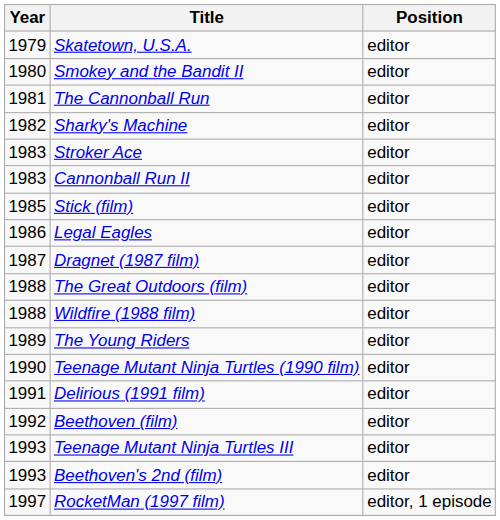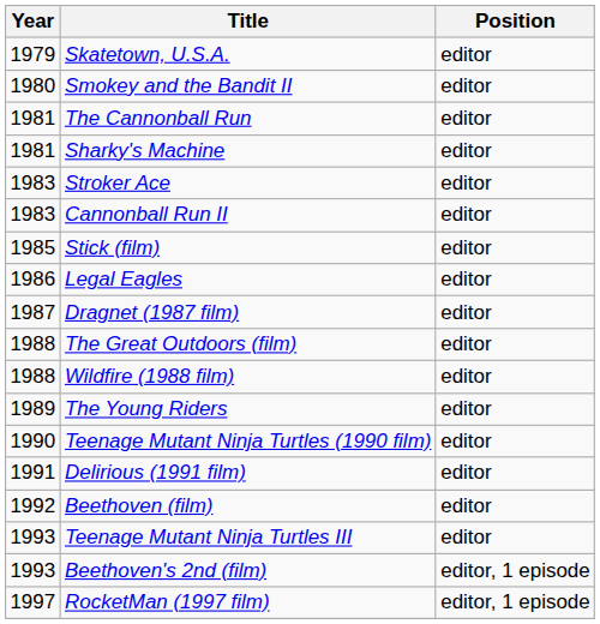Sharky's Machine | Year: 1982 -> 1981
Beethoven's 2nd (film) | Position: editor -> editor, 1 episode
